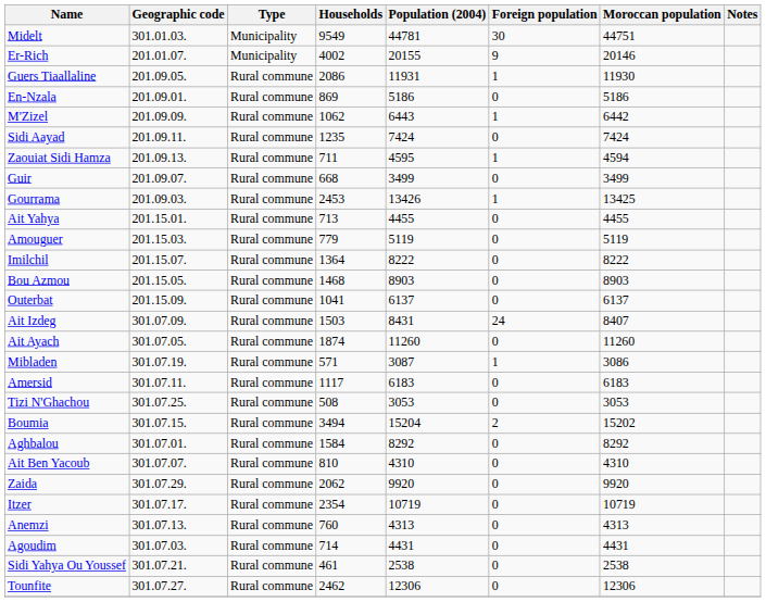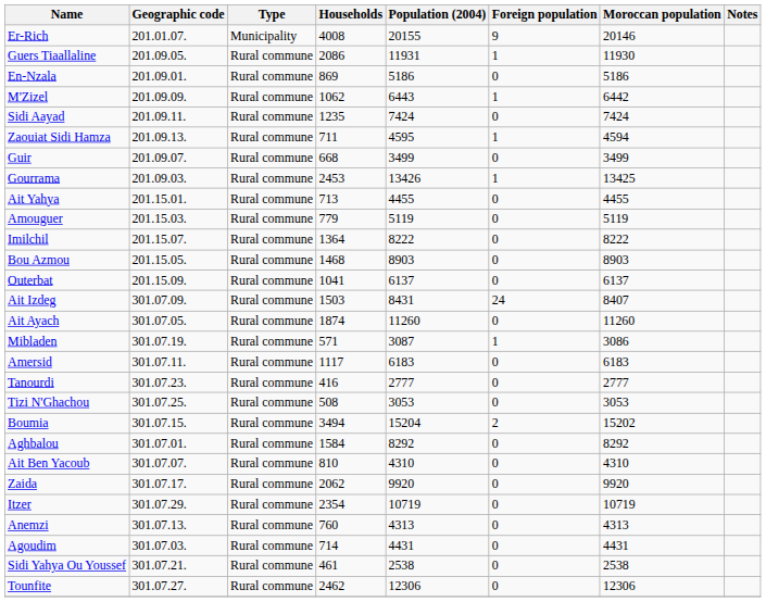- row: Midelt | 301.01.03. | Municipality | 9549 | 44781 | 30 | 44751
Er-Rich | Households: 4002 -> 4008
+ row: Tanourdi | 301.07.23. | Rural commune | 416 | 2777 | 0 | 2777
Zaida | Geographic code: 301.07.29. -> 301.07.17.
Itzer | Geographic code: 301.07.17. -> 301.07.29.
